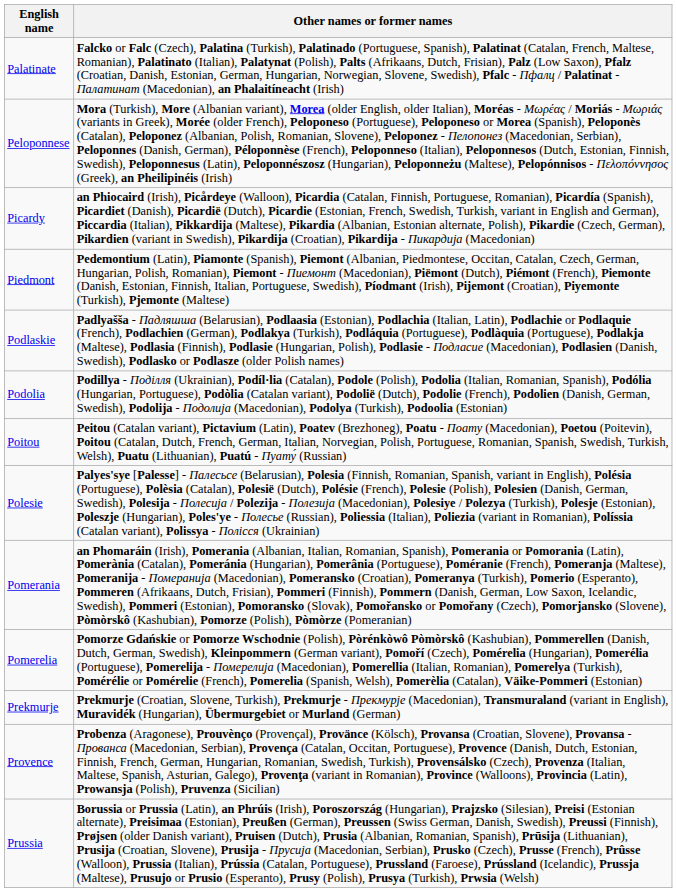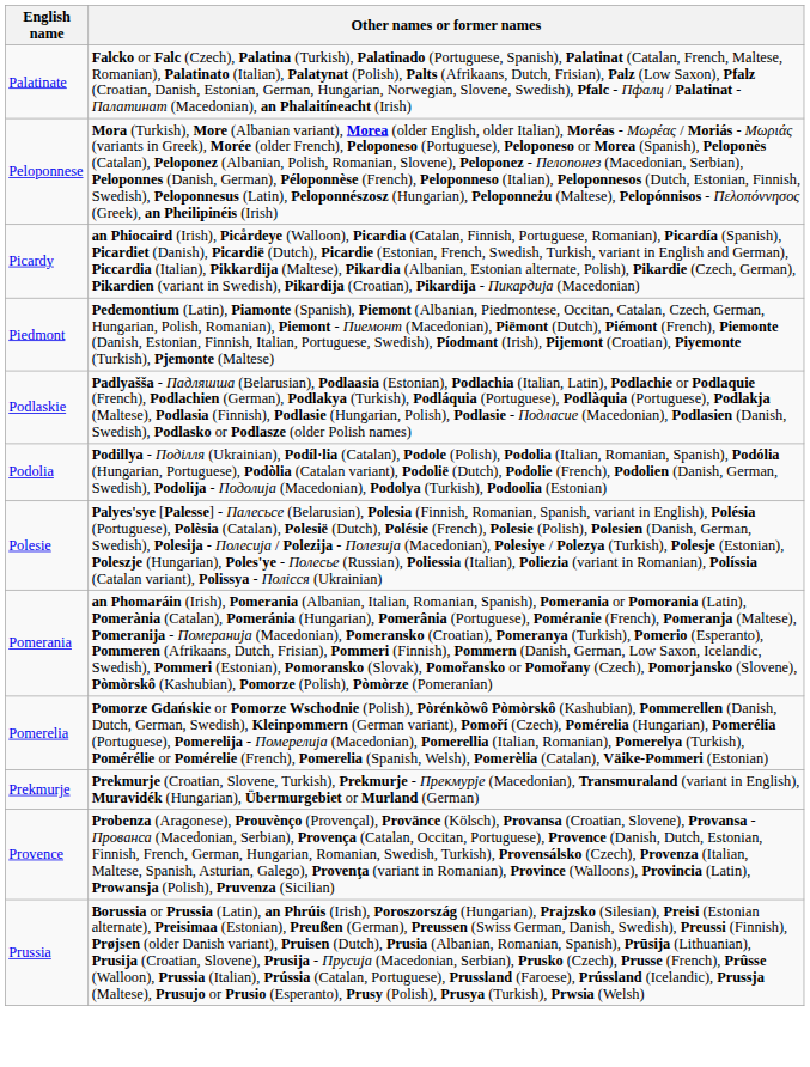- row: Poitou | Peitou (Catalan variant), Pictavium (Latin), Poatev (Brezhoneg), Poatu - Поату (Macedonian), Poetou (Poitevin), Poitou (Catalan, Dutch, French, German, Italian, Norvegian, Polish, Portuguese, Romanian, Spanish, Swedish, Turkish, Welsh), Puatu (Lithuanian), Puatú - Пуату́ (Russian)
